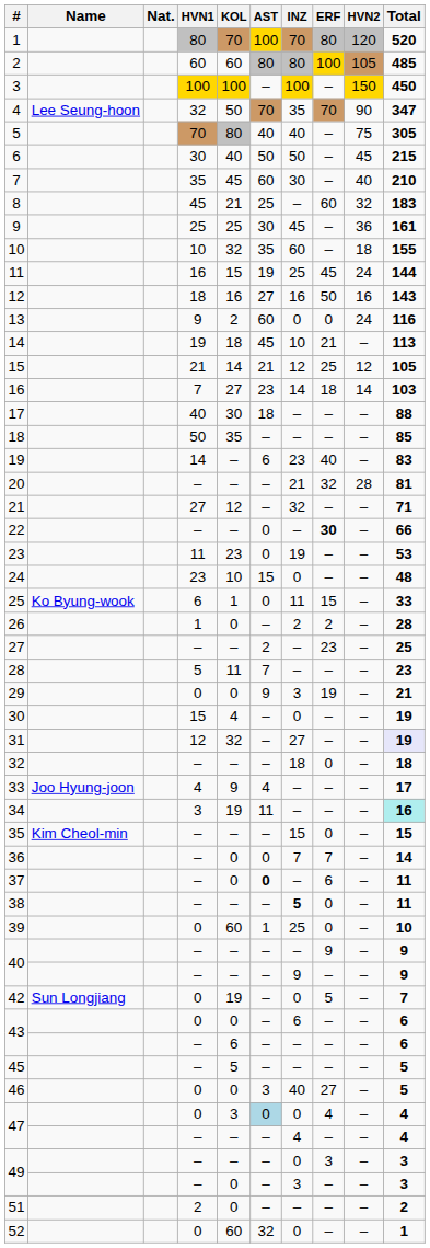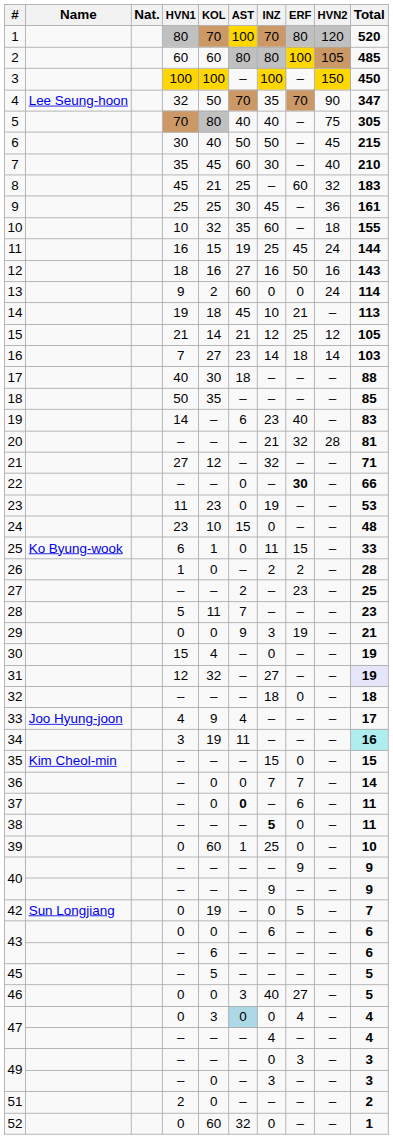13 | Total: 116 -> 114
